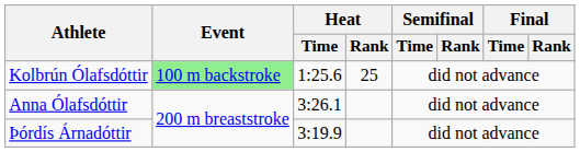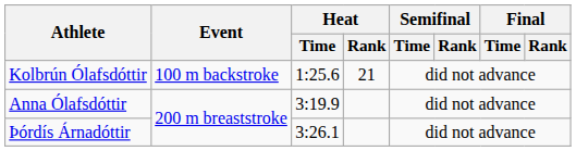Kolbrún Ólafsdóttir | Event: lightgreen background -> no background
Kolbrún Ólafsdóttir | Heat / Rank: 25 -> 21
Anna Ólafsdóttir | Heat / Time: 3:26.1 -> 3:19.9
Þórdís Árnadóttir | Heat / Time: 3:19.9 -> 3:26.1
